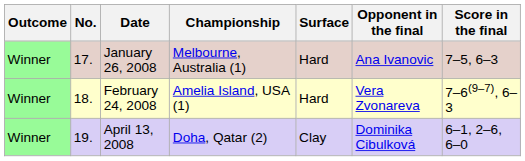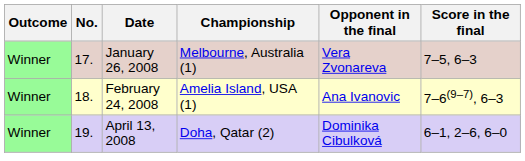- column: Surface | Hard | Hard | Clay
January 26, 2008 | Opponent in the final: Ana Ivanovic -> Vera Zvonareva
February 24, 2008 | Opponent in the final: Vera Zvonareva -> Ana Ivanovic
